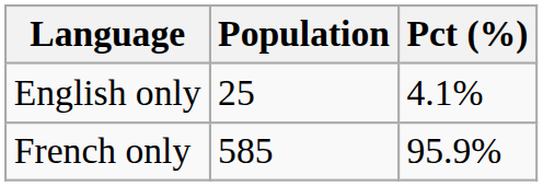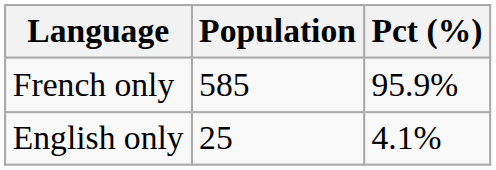rows swapped: French only <-> English only
